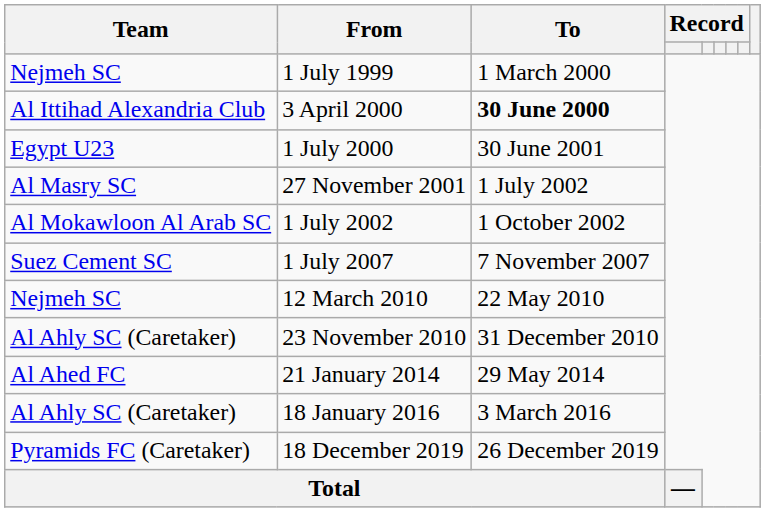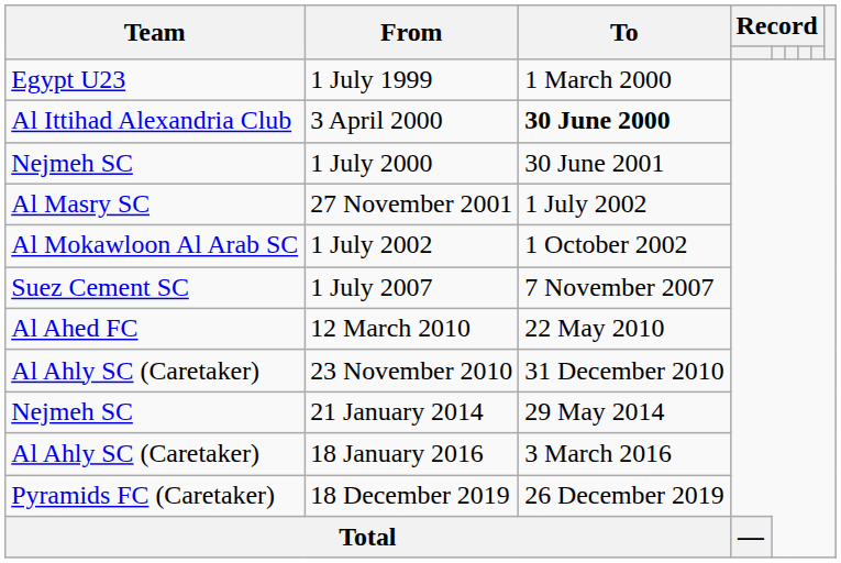1 July 1999 | Team: Nejmeh SC -> Egypt U23
1 July 2000 | Team: Egypt U23 -> Nejmeh SC
12 March 2010 | Team: Nejmeh SC -> Al Ahed FC
21 January 2014 | Team: Al Ahed FC -> Nejmeh SC
